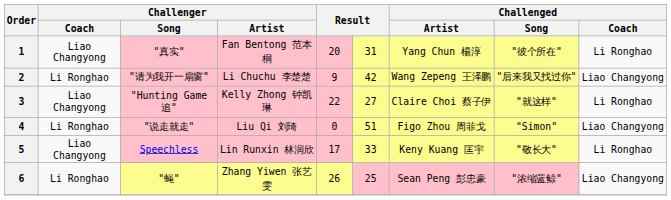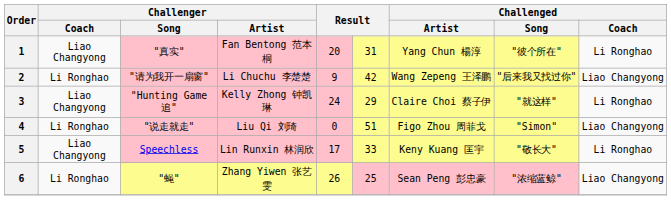3 | column 5: 22 -> 24
3 | column 6: 27 -> 29
